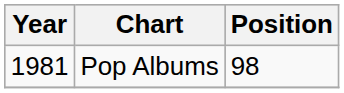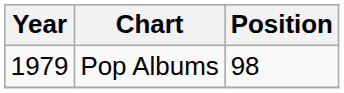Pop Albums | Year: 1981 -> 1979
